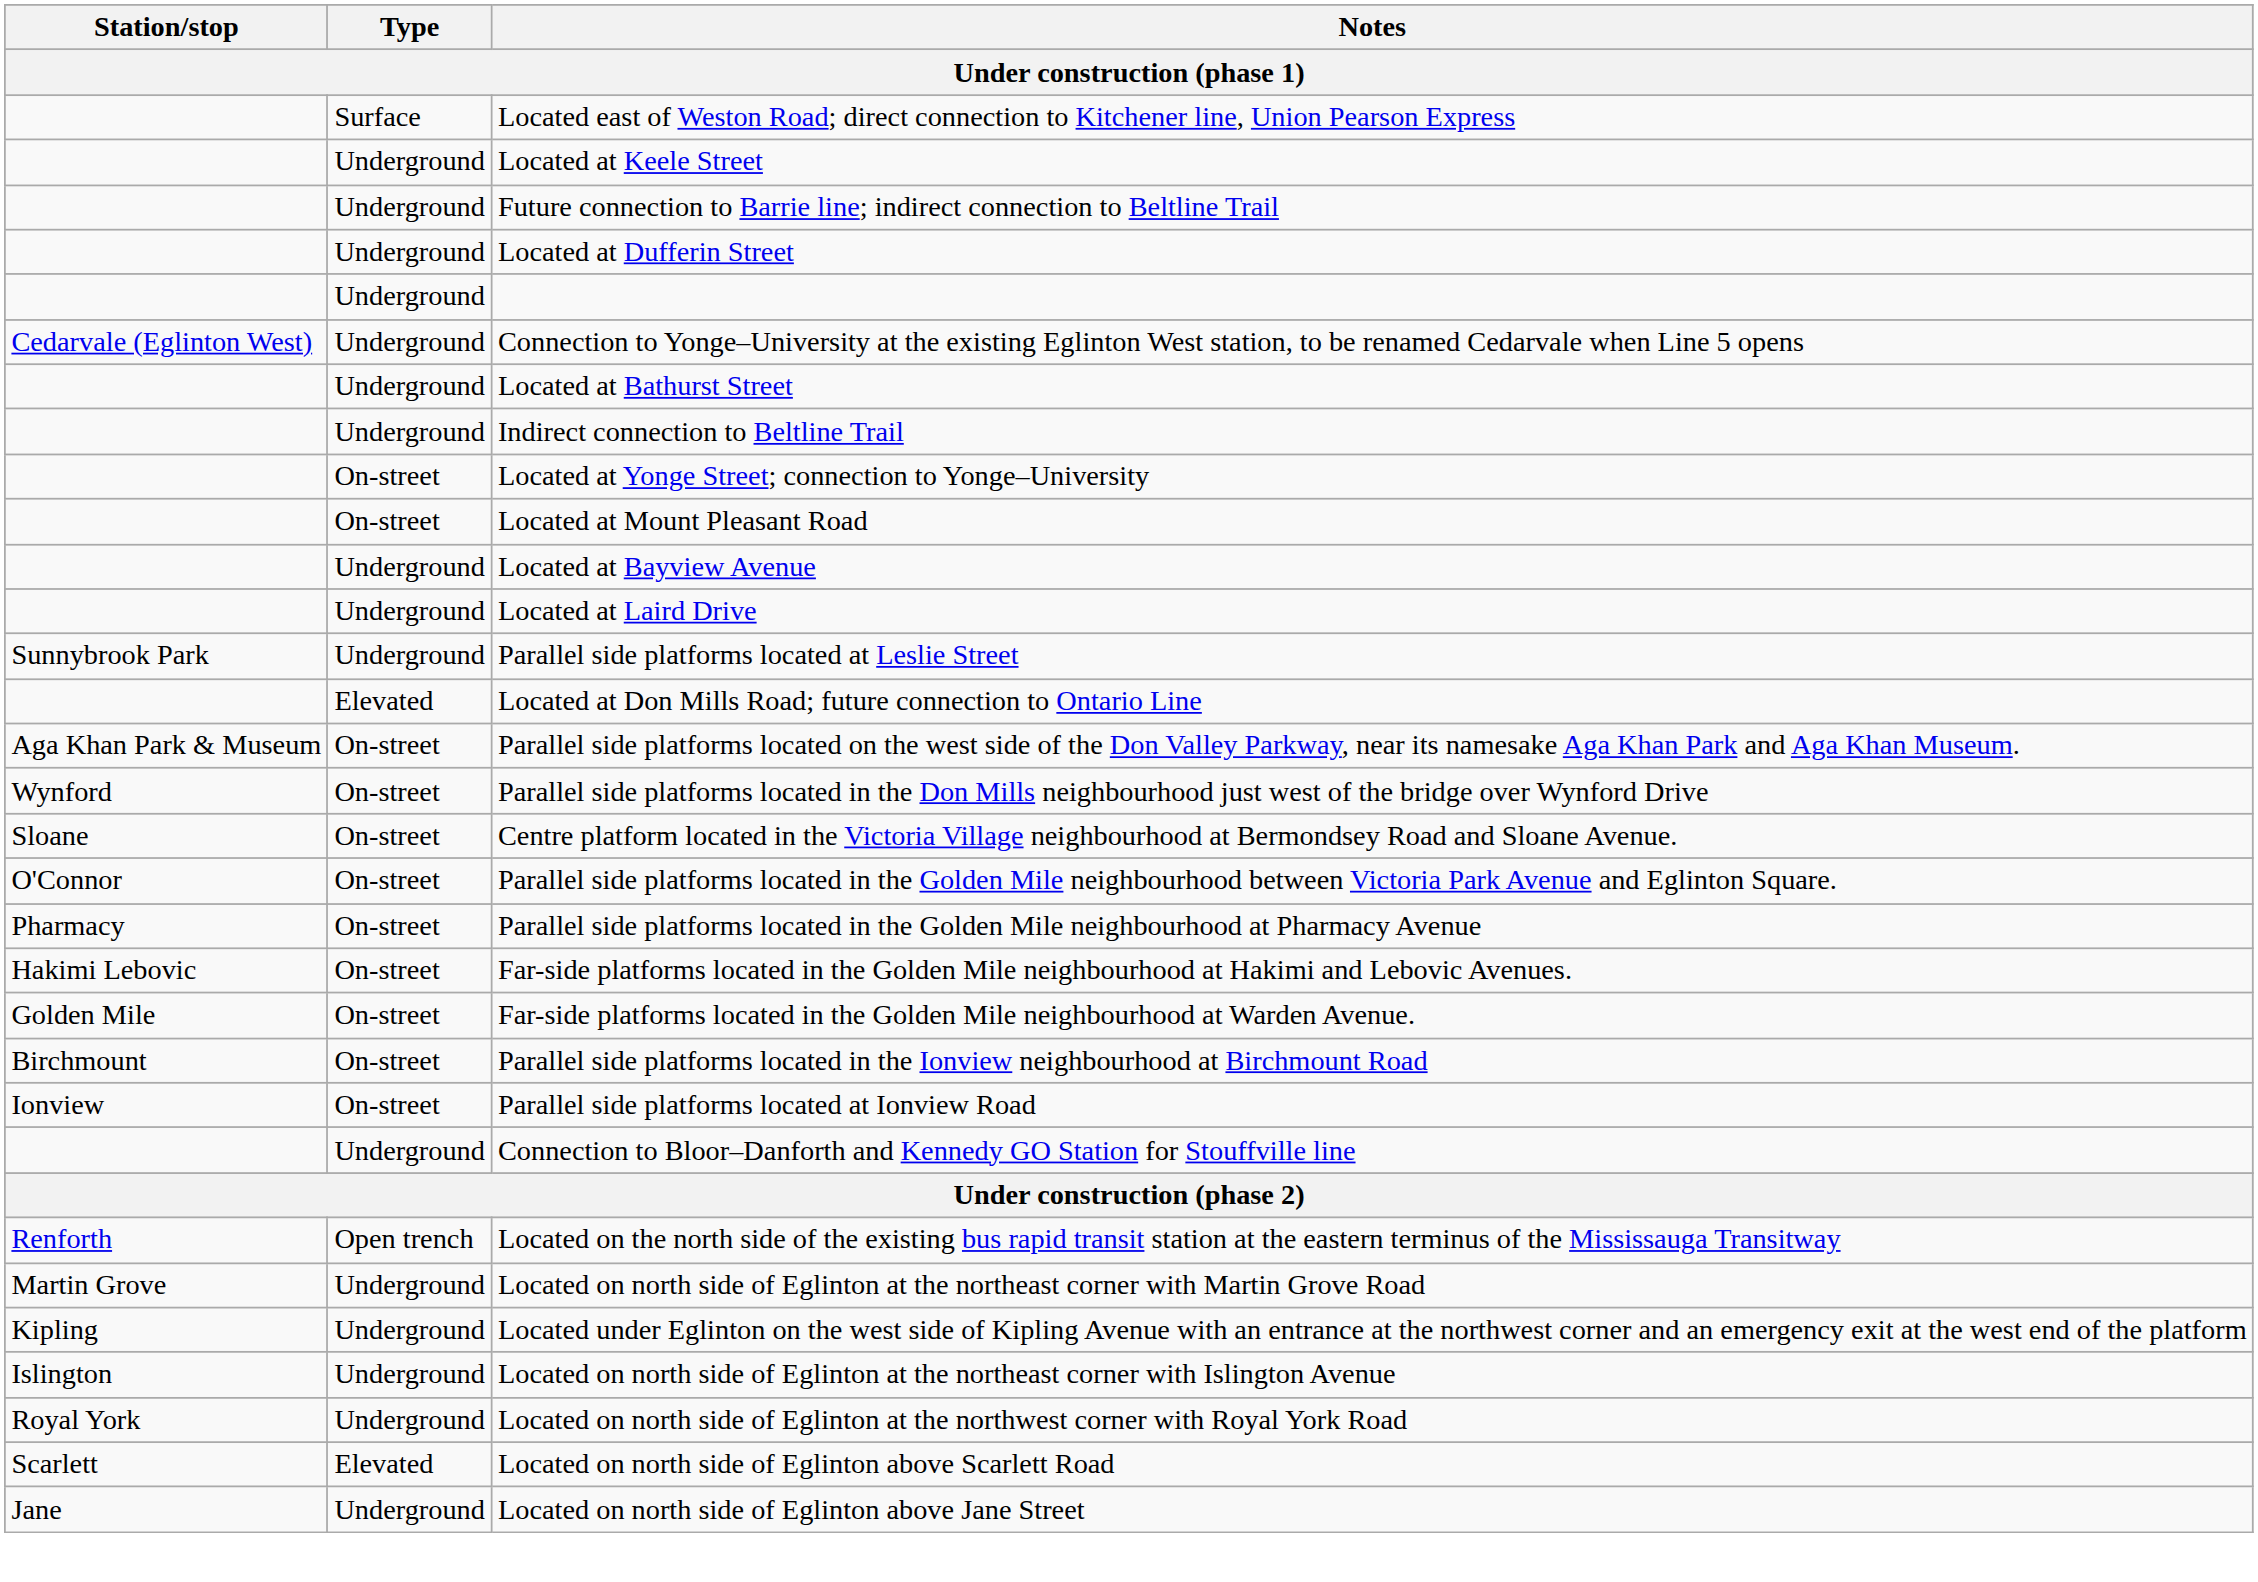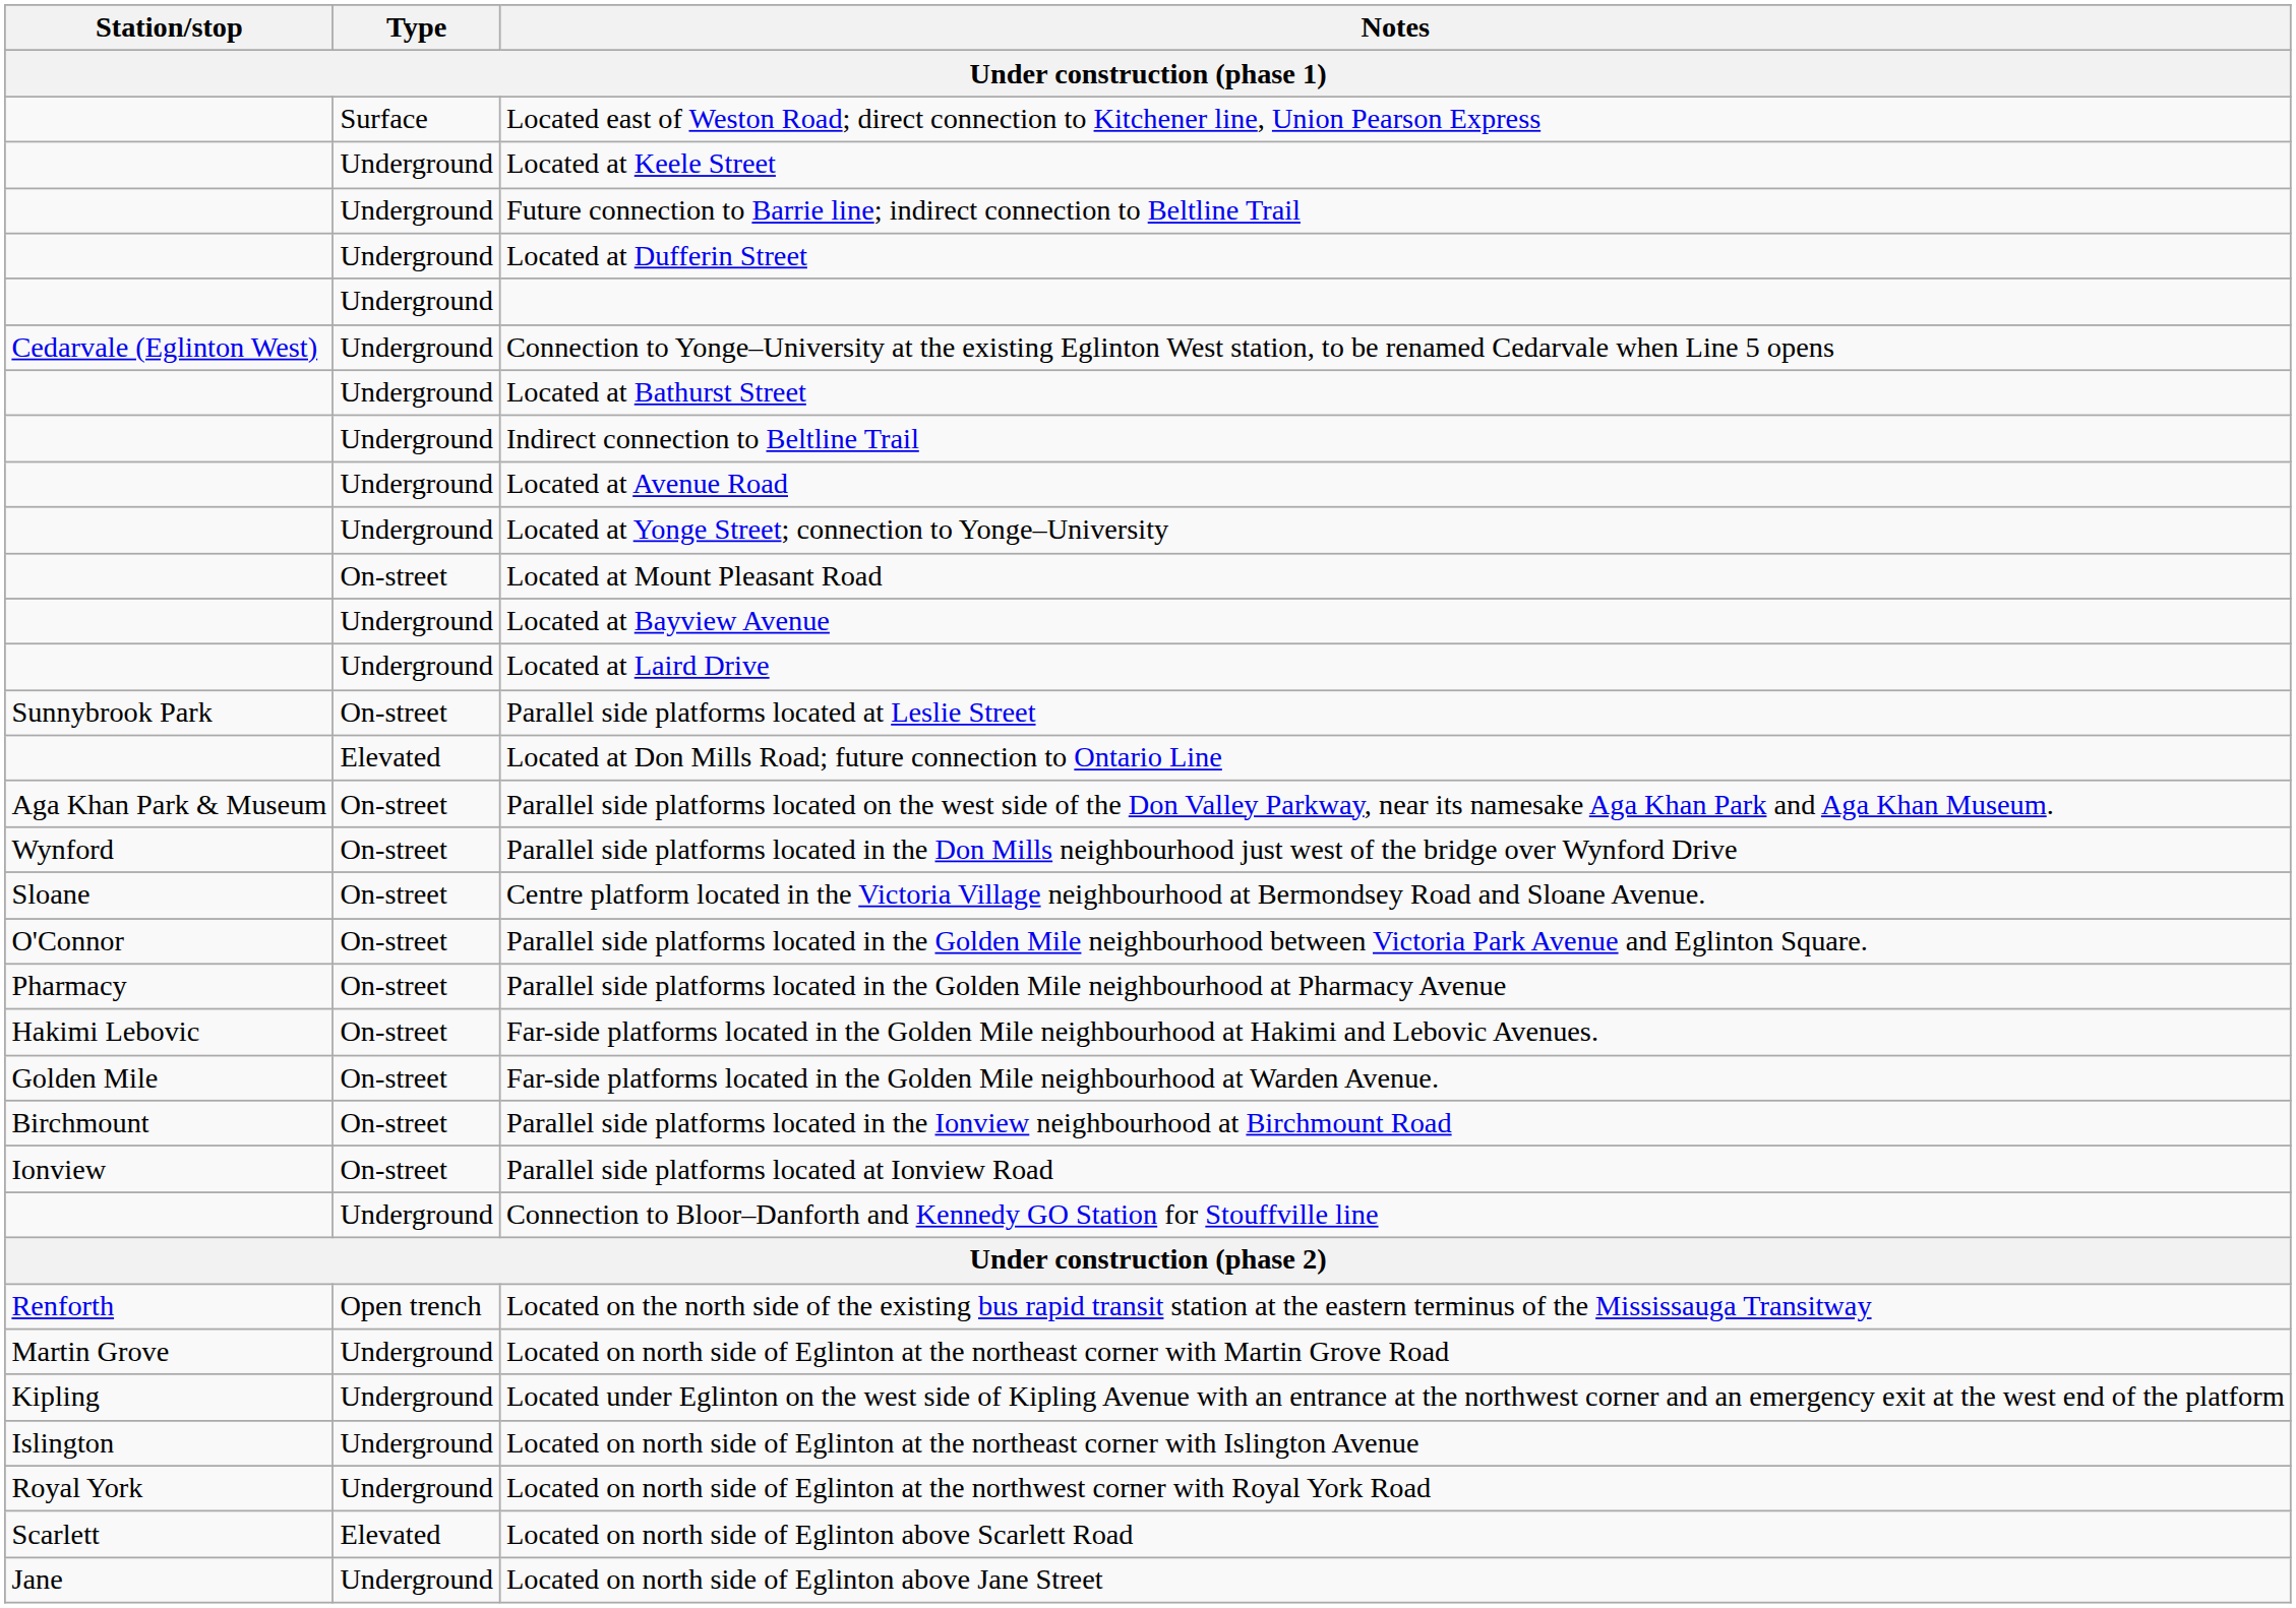+ row: Underground | Located at Avenue Road
Located at Yonge Street; connection to Yonge–University | Type: On-street -> Underground
Parallel side platforms located at Leslie Street | Type: Underground -> On-street
